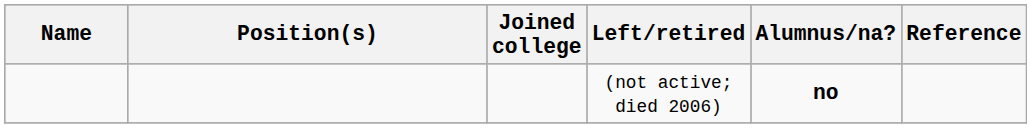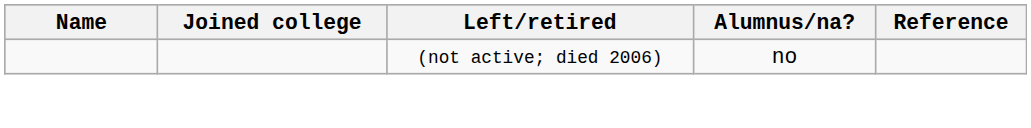- column: Position(s)
(not active; died 2006) | Alumnus/na?: bold -> normal
